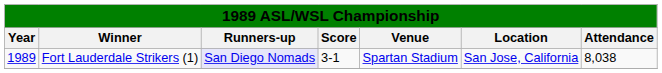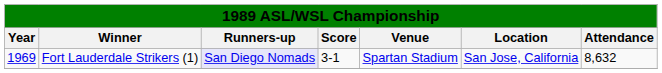Fort Lauderdale Strikers (1) | Year: 1989 -> 1969
Fort Lauderdale Strikers (1) | Attendance: 8,038 -> 8,632
